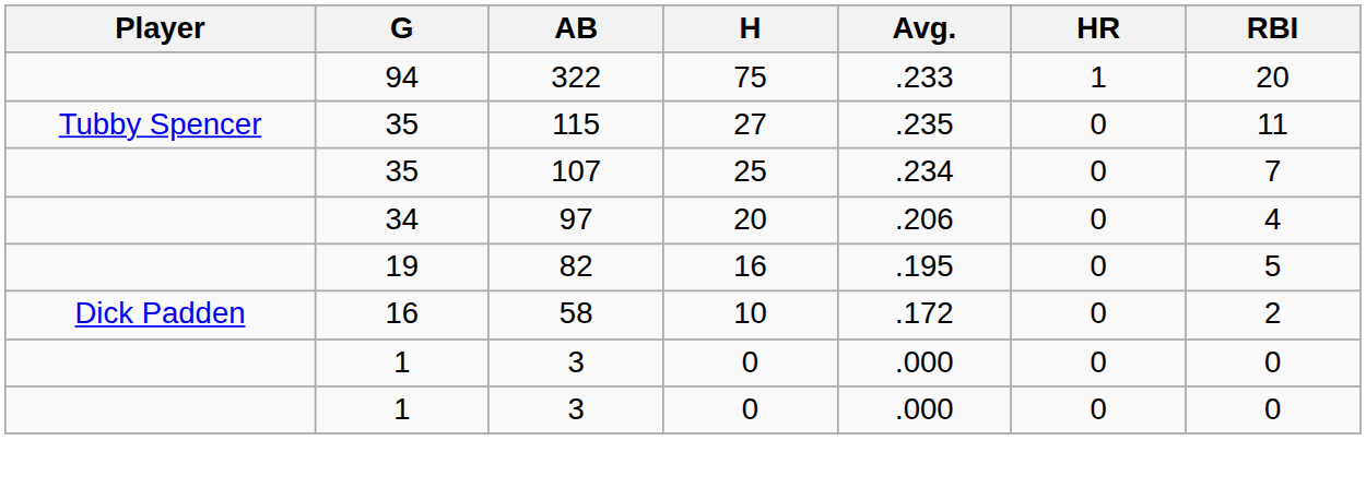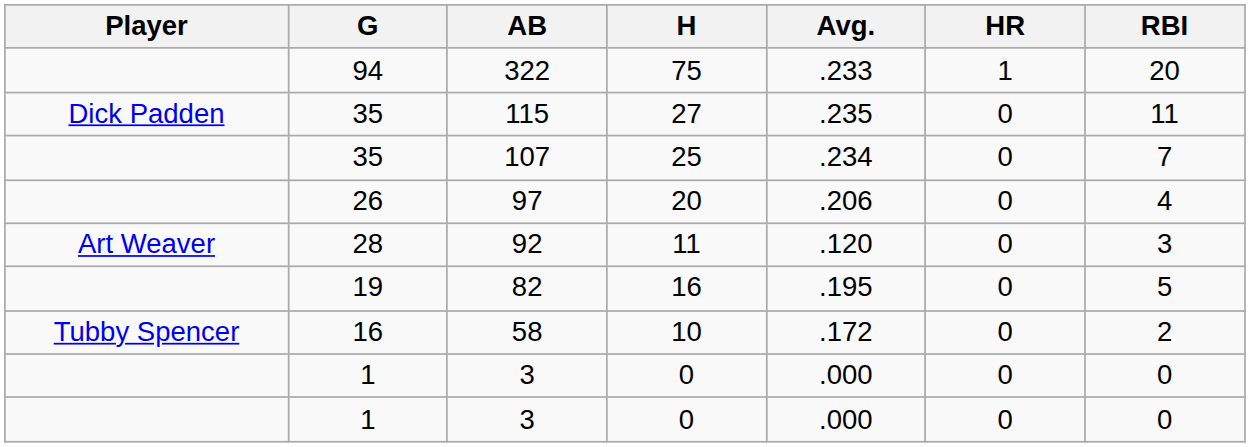115 | Player: Tubby Spencer -> Dick Padden
97 | G: 34 -> 26
+ row: Art Weaver | 28 | 92 | 11 | .120 | 0 | 3
58 | Player: Dick Padden -> Tubby Spencer
